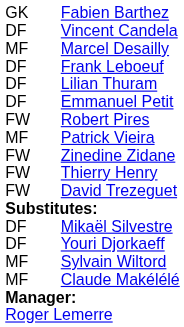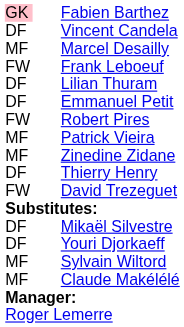Fabien Barthez | column 1: no background -> pink background
Frank Leboeuf | column 1: DF -> FW
Zinedine Zidane | column 1: FW -> MF
Thierry Henry | column 1: FW -> DF
